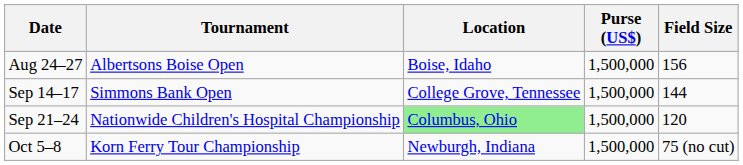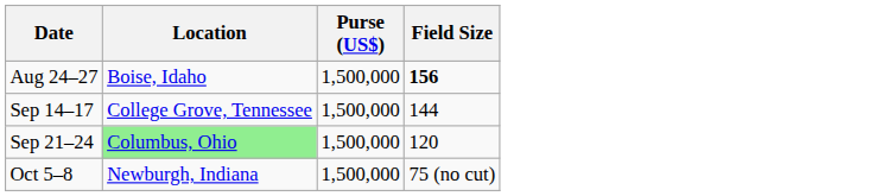- column: Tournament | Albertsons Boise Open | Simmons Bank Open | Nationwide Children's Hospital Championship | Korn Ferry Tour Championship
Aug 24–27 | Field Size: normal -> bold
